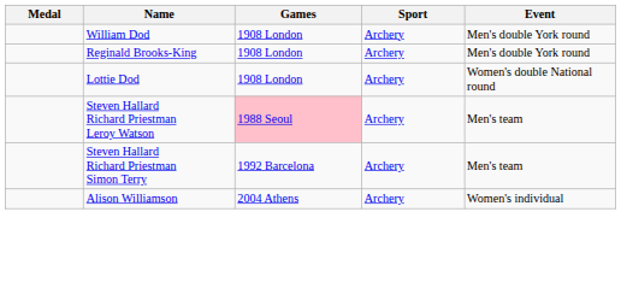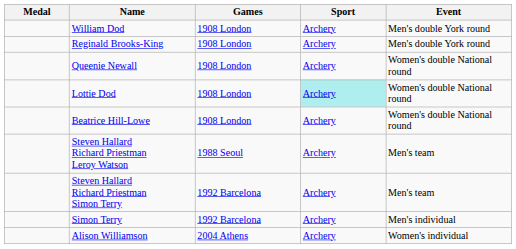+ row: Queenie Newall | 1908 London | Archery | Women's double National round
Lottie Dod | Sport: no background -> paleturquoise background
+ row: Beatrice Hill-Lowe | 1908 London | Archery | Women's double National round
Steven Hallard Richard Priestman Leroy Watson | Games: pink background -> no background
+ row: Simon Terry | 1992 Barcelona | Archery | Men's individual
